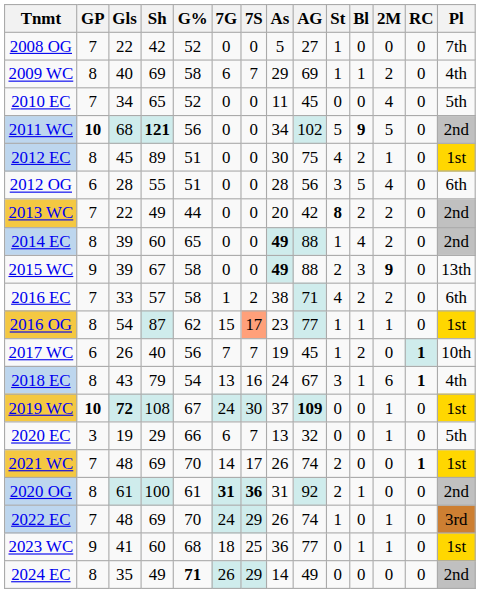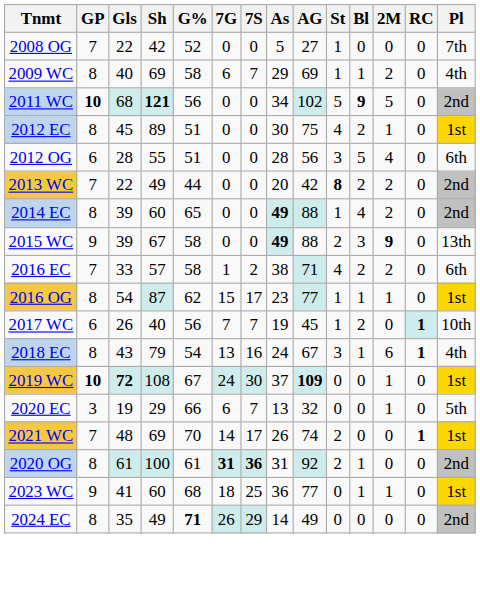- row: 2010 EC | 7 | 34 | 65 | 52 | 0 | 0 | 11 | 45 | 0 | 0 | 4 | 0 | 5th
2016 OG | 7S: lightsalmon background -> no background
- row: 2022 EC | 7 | 48 | 69 | 70 | 24 | 29 | 26 | 74 | 1 | 0 | 1 | 0 | 3rd
